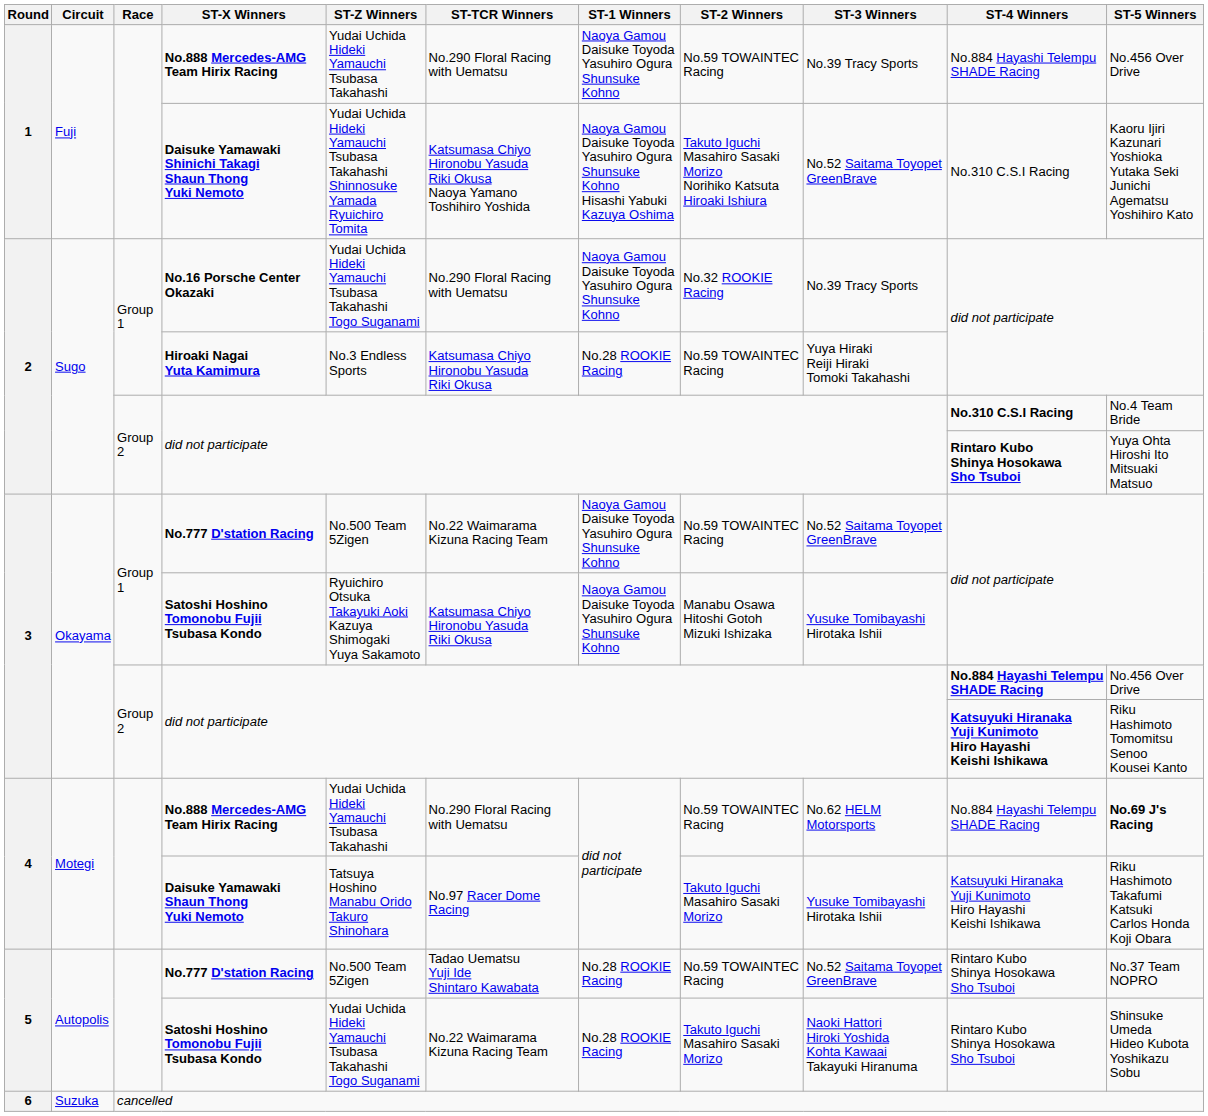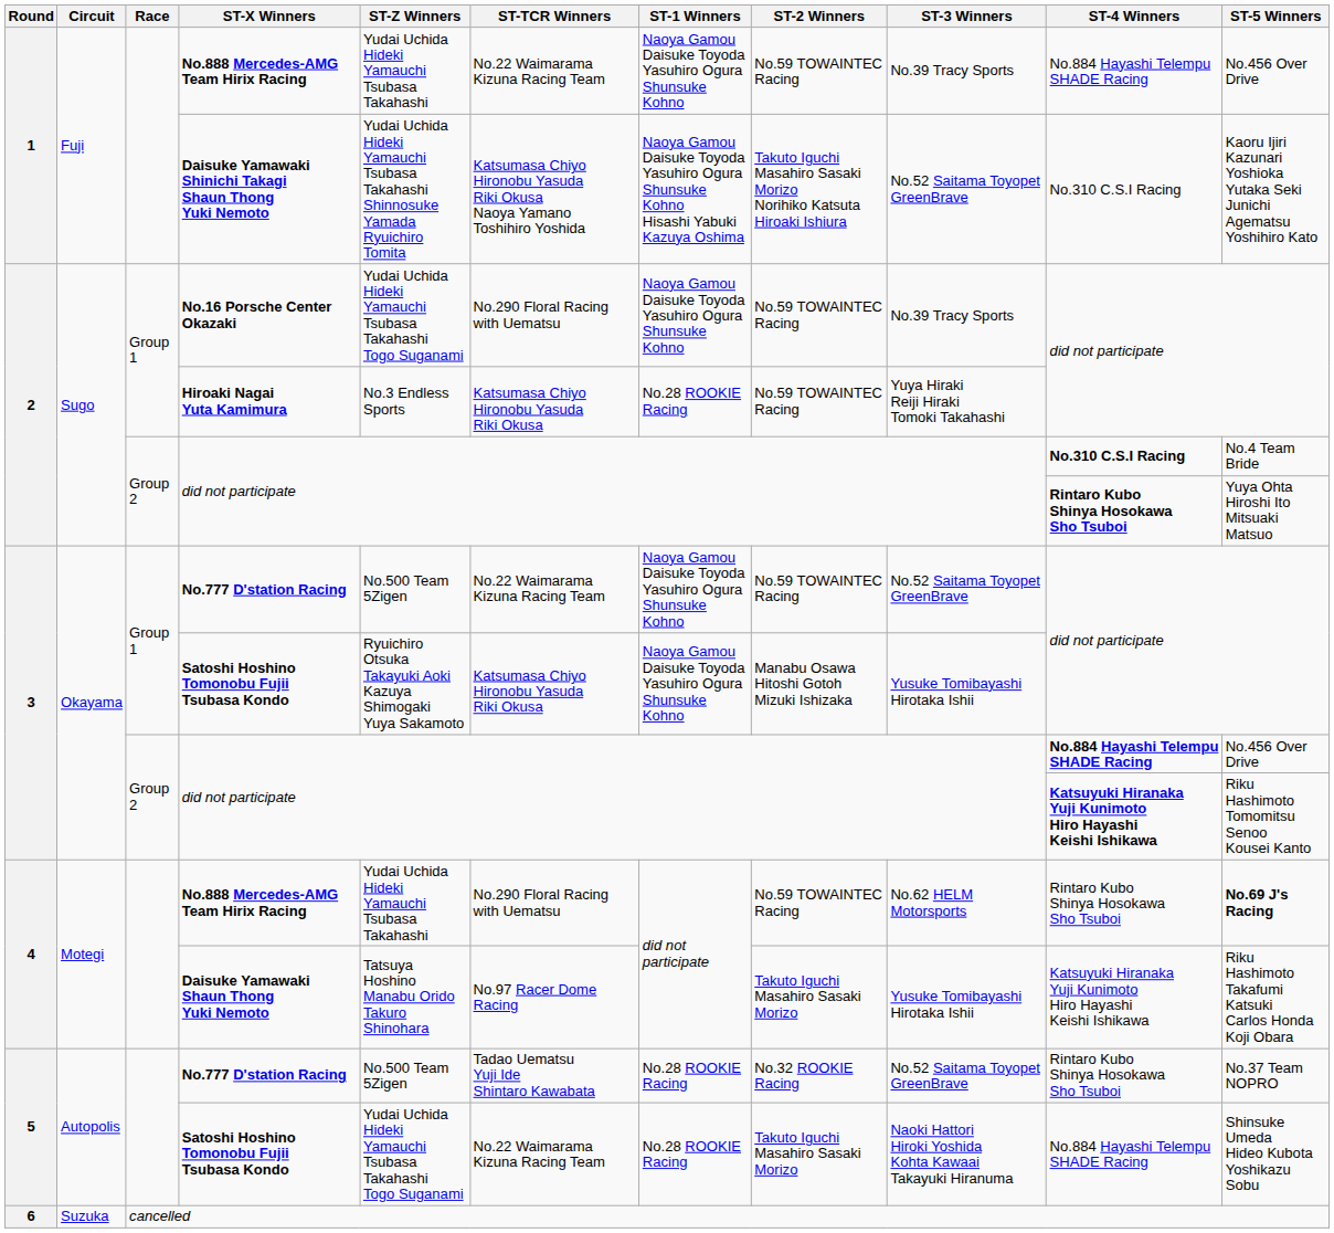1 / No.888 Mercedes-AMG Team Hirix Racing | ST-TCR Winners: No.290 Floral Racing with Uematsu -> No.22 Waimarama Kizuna Racing Team
No.16 Porsche Center Okazaki | ST-2 Winners: No.32 ROOKIE Racing -> No.59 TOWAINTEC Racing
4 / No.888 Mercedes-AMG Team Hirix Racing | ST-4 Winners: No.884 Hayashi Telempu SHADE Racing -> Rintaro Kubo Shinya Hosokawa Sho Tsuboi
5 / No.777 D'station Racing | ST-2 Winners: No.59 TOWAINTEC Racing -> No.32 ROOKIE Racing
5 / Satoshi Hoshino Tomonobu Fujii Tsubasa Kondo | ST-4 Winners: Rintaro Kubo Shinya Hosokawa Sho Tsuboi -> No.884 Hayashi Telempu SHADE Racing
